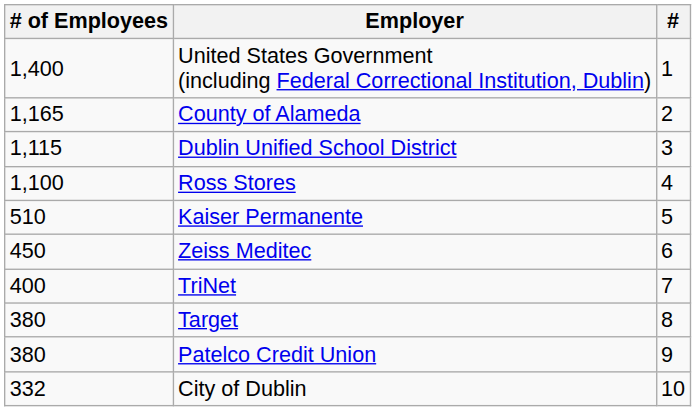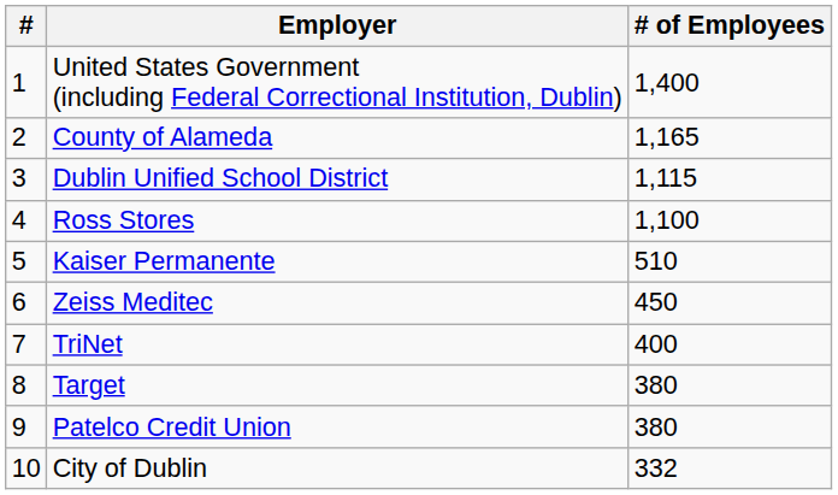columns swapped: # <-> # of Employees
